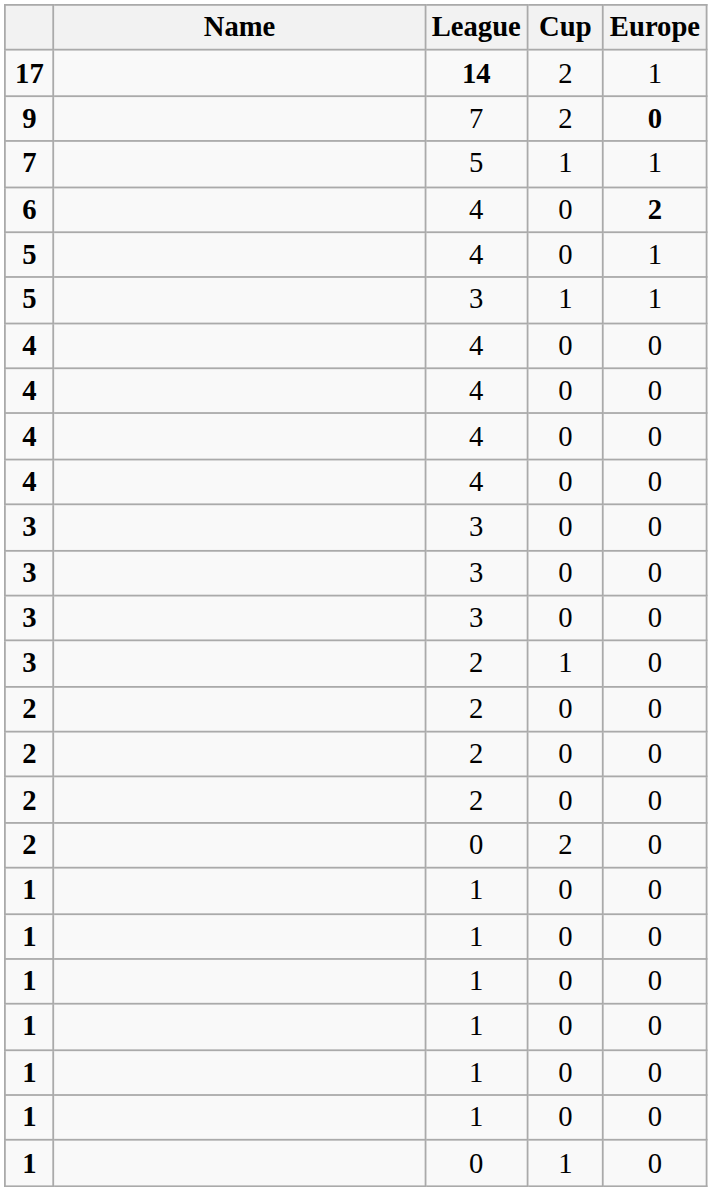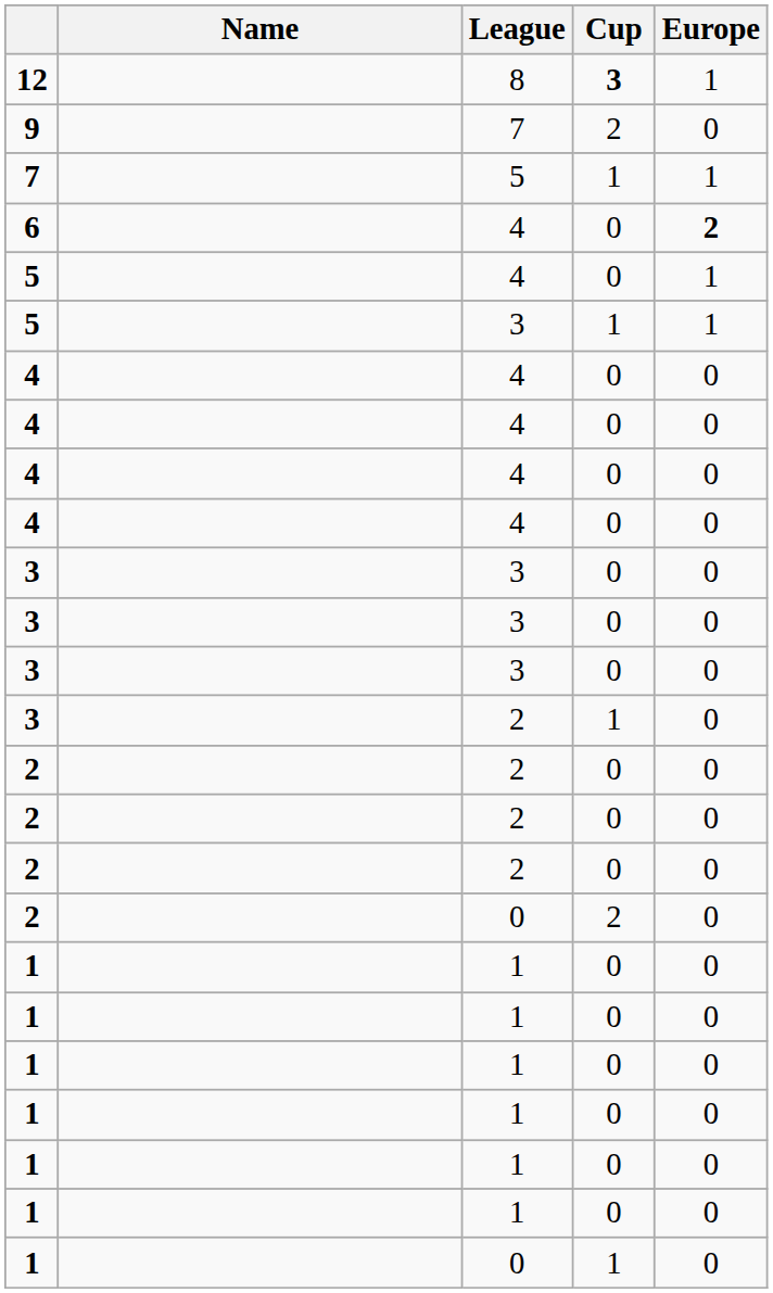- row: 17 | 14 | 2 | 1
+ row: 12 | 8 | 3 | 1
9 | Europe: bold -> normal
